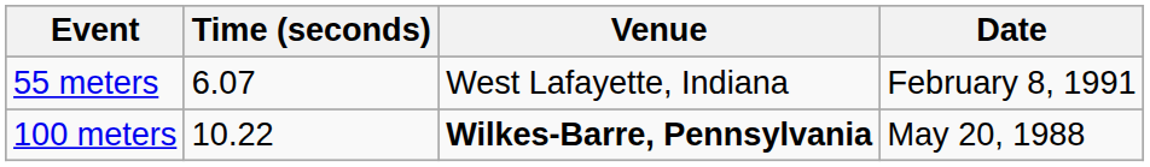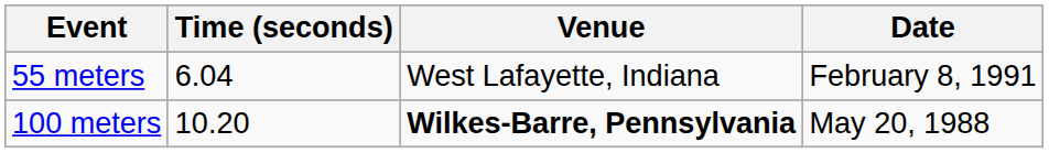55 meters | Time (seconds): 6.07 -> 6.04
100 meters | Time (seconds): 10.22 -> 10.20
